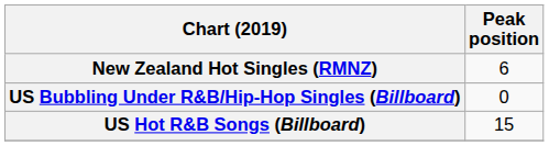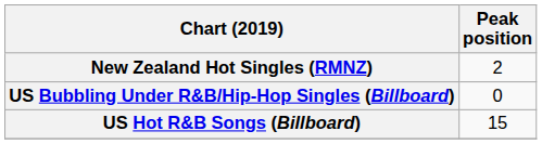New Zealand Hot Singles (RMNZ) | Peak position: 6 -> 2
